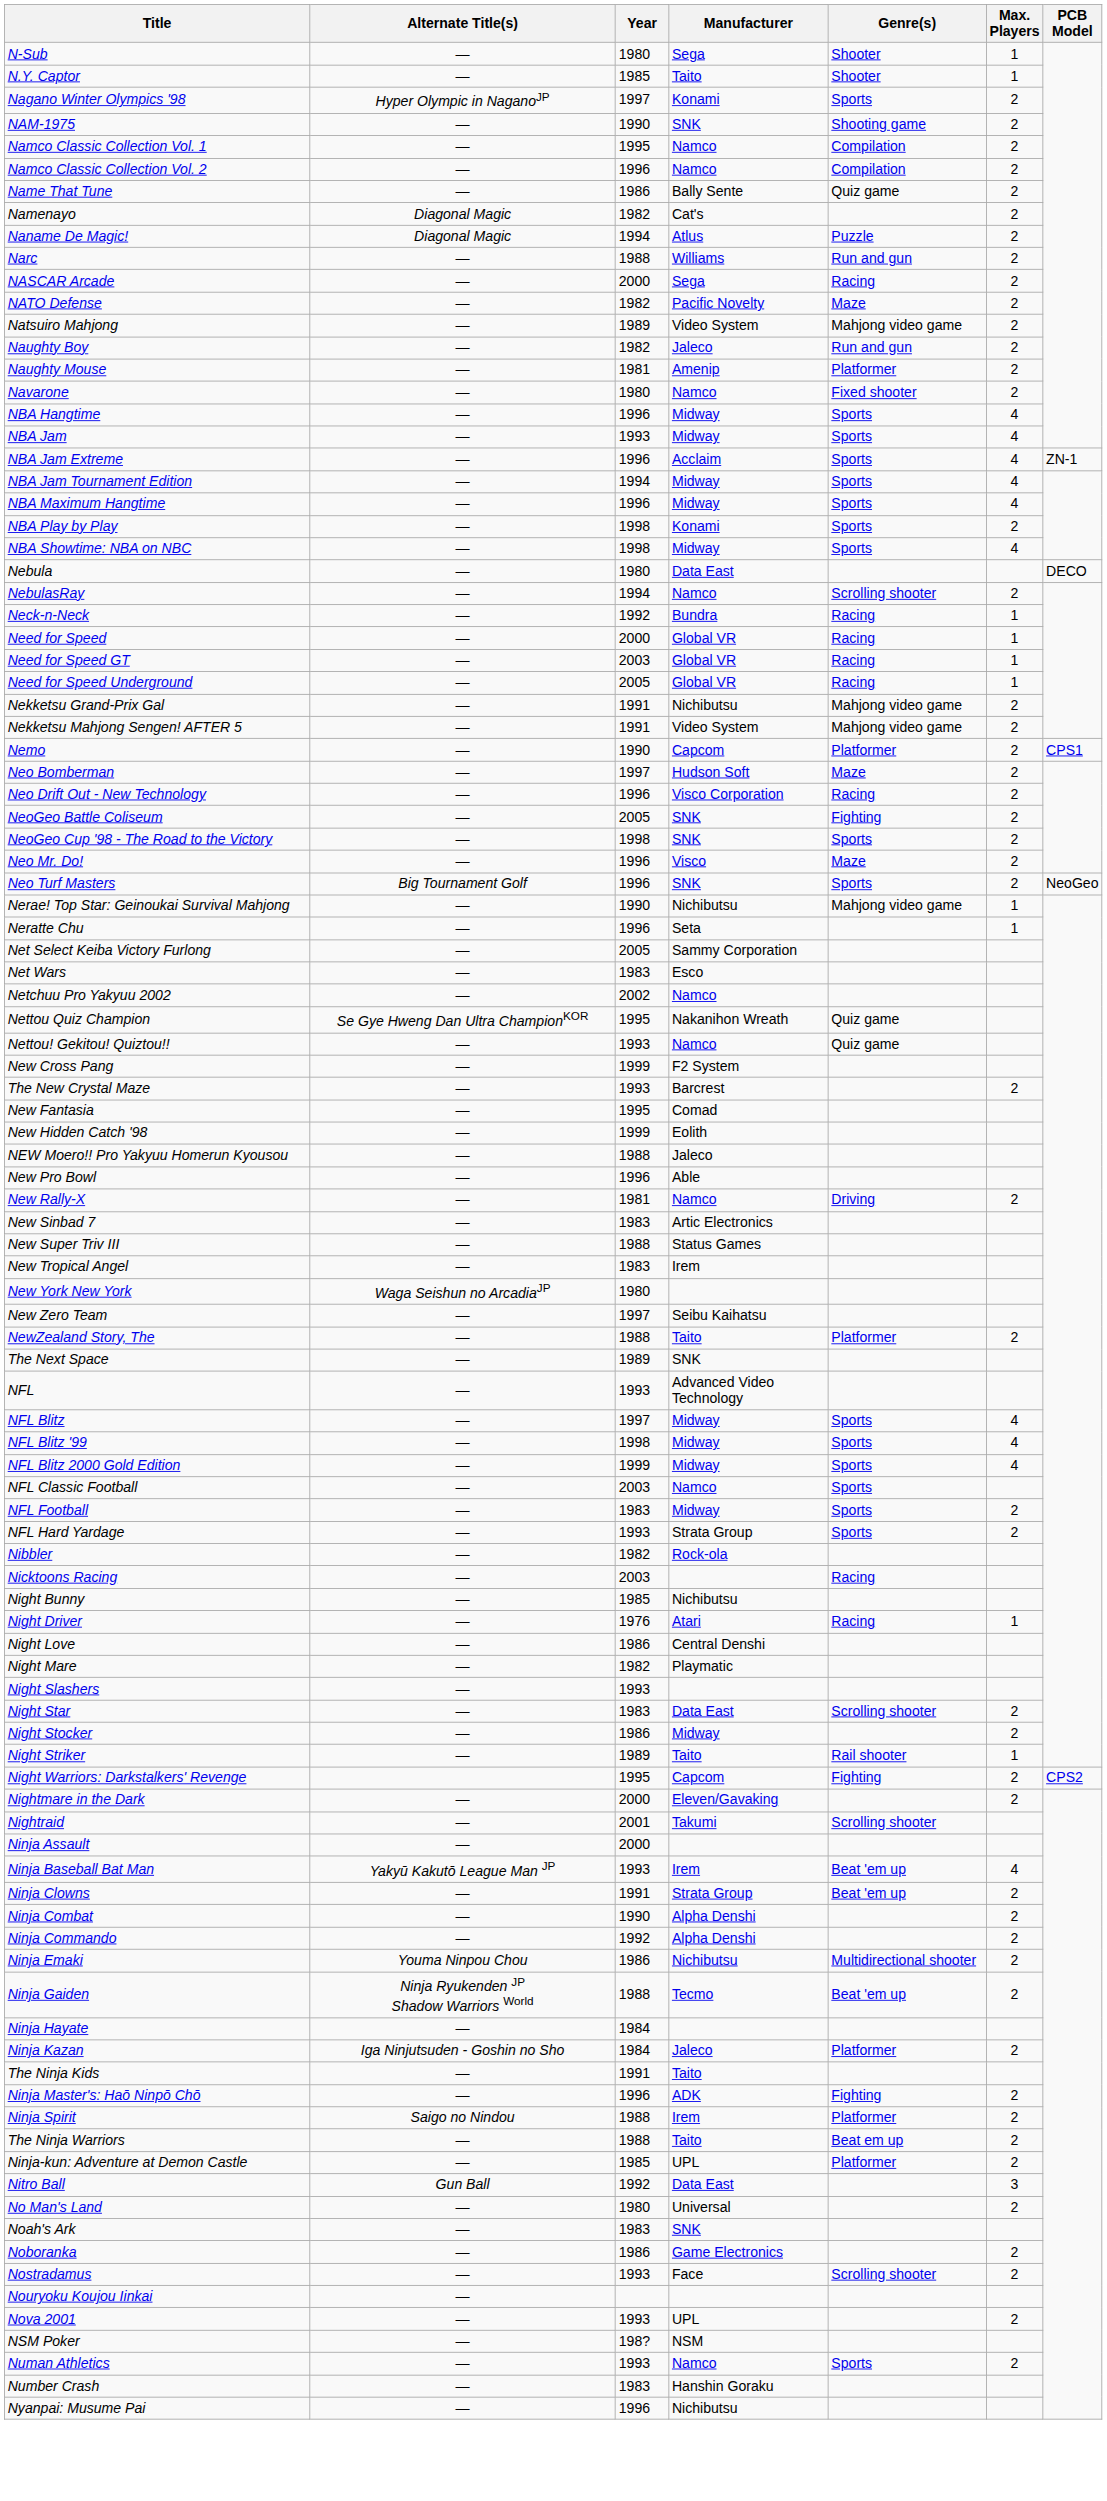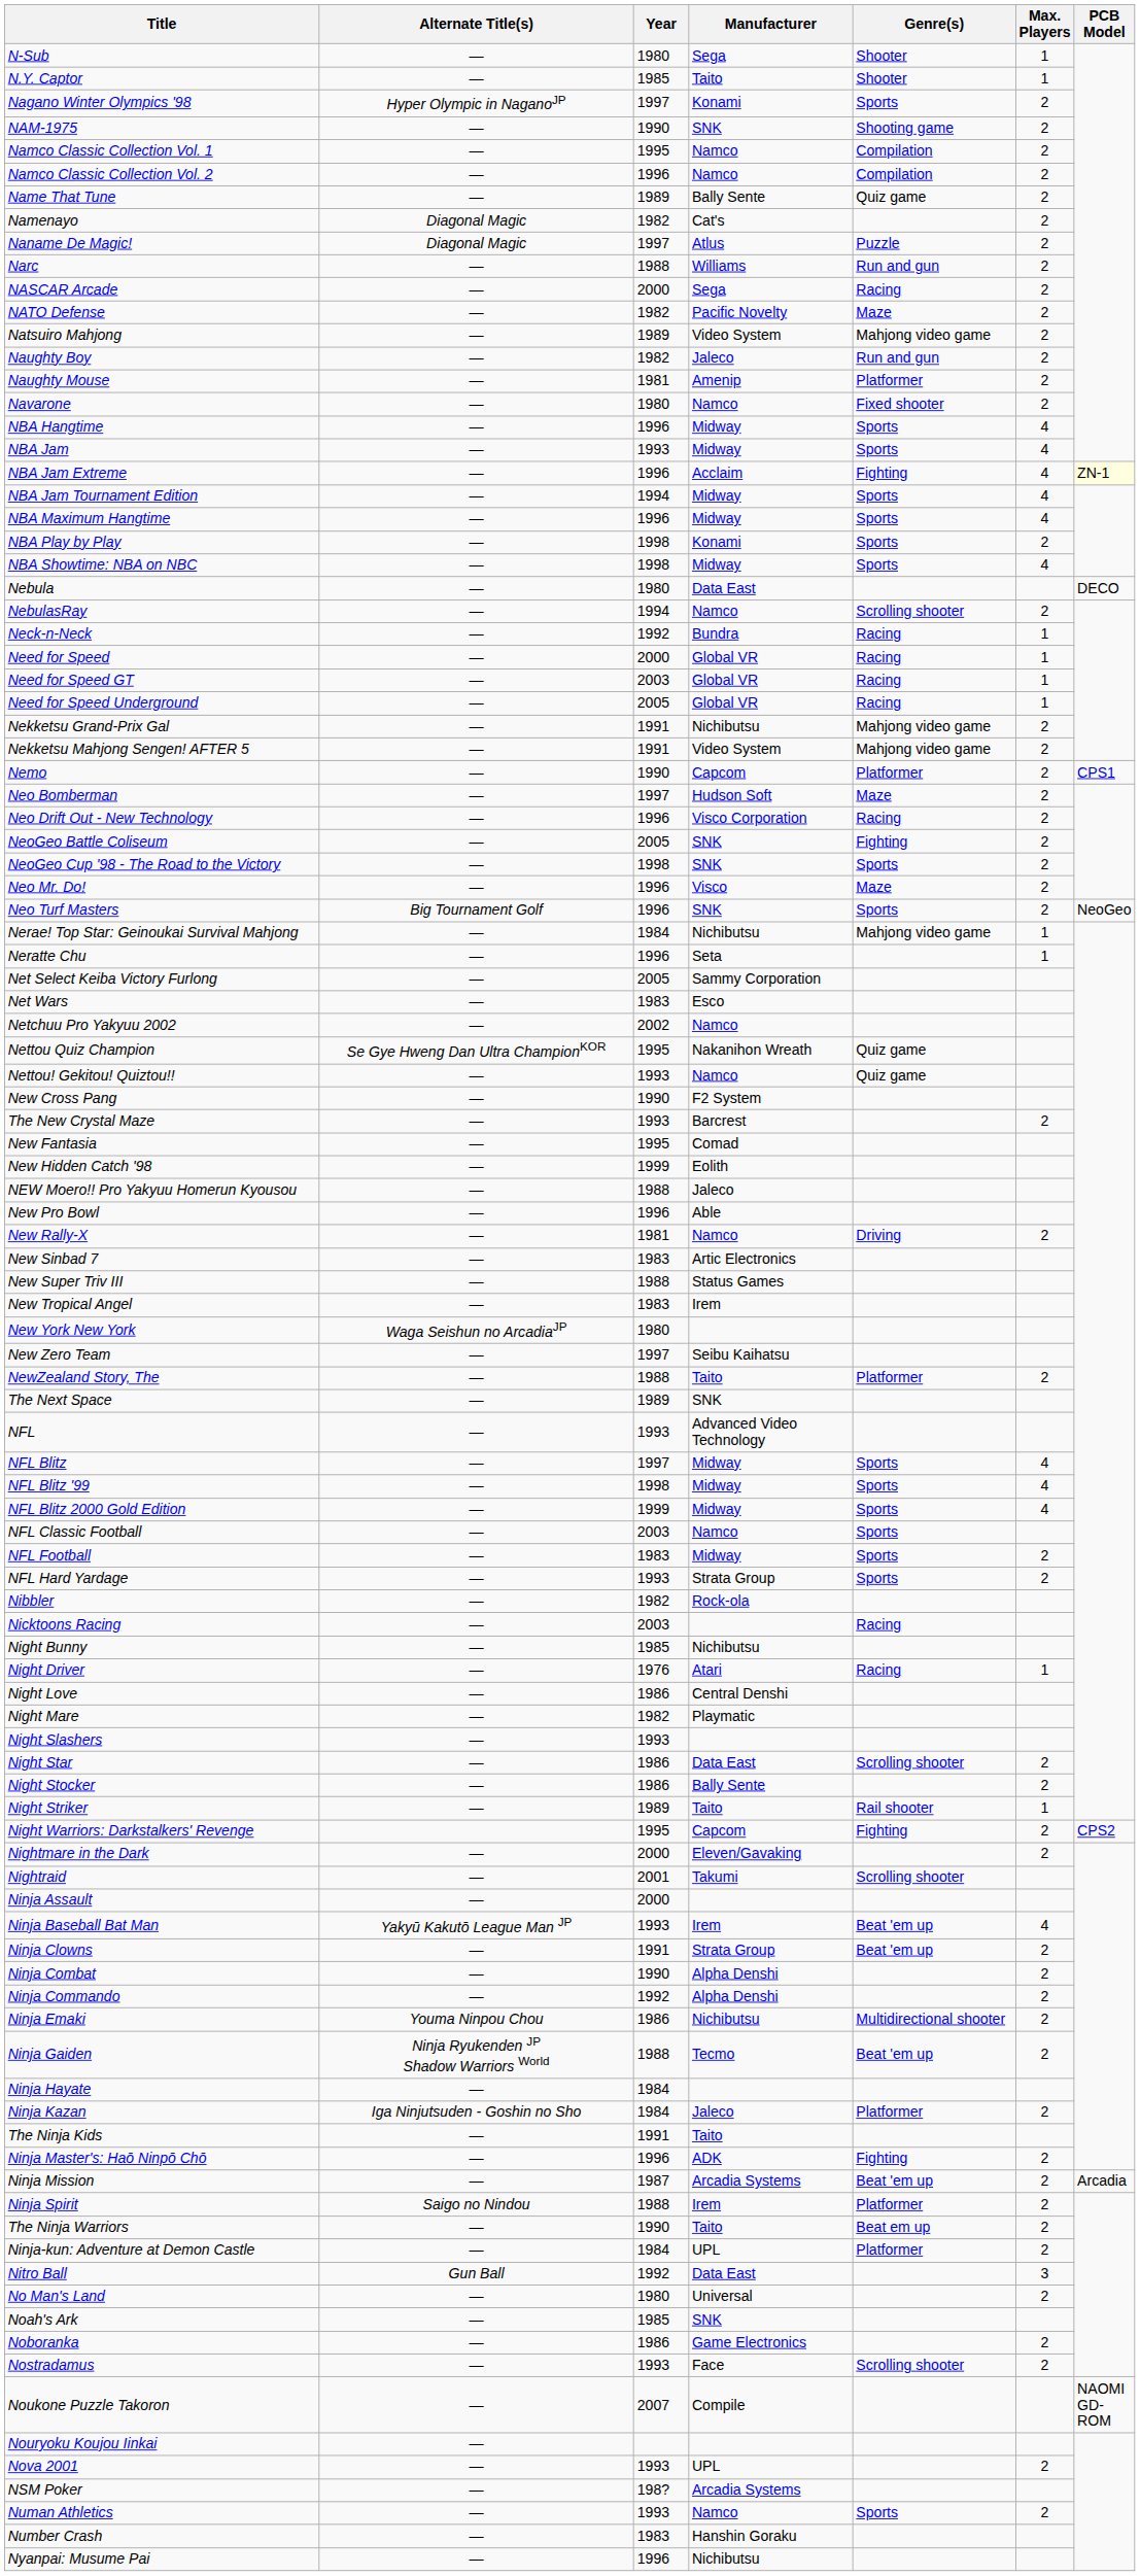Name That Tune | Year: 1986 -> 1989
Naname De Magic! | Year: 1994 -> 1997
NBA Jam Extreme | Genre(s): Sports -> Fighting
NBA Jam Extreme | PCB Model: no background -> lightyellow background
Nerae! Top Star: Geinoukai Survival Mahjong | Year: 1990 -> 1984
New Cross Pang | Year: 1999 -> 1990
Night Star | Year: 1983 -> 1986
Night Stocker | Manufacturer: Midway -> Bally Sente
+ row: Ninja Mission | — | 1987 | Arcadia Systems | Beat 'em up | 2 | Arcadia
The Ninja Warriors | Year: 1988 -> 1990
Ninja-kun: Adventure at Demon Castle | Year: 1985 -> 1984
Noah's Ark | Year: 1983 -> 1985
+ row: Noukone Puzzle Takoron | — | 2007 | Compile | NAOMI GD-ROM
NSM Poker | Manufacturer: NSM -> Arcadia Systems
